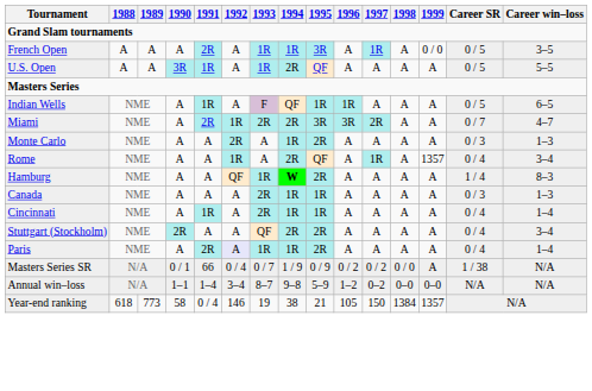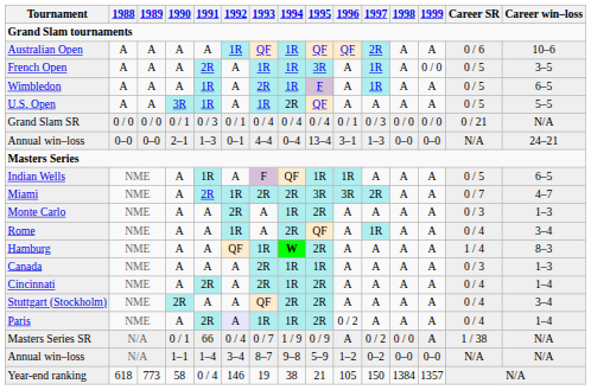+ row: Australian Open | A | A | A | A | 1R | QF | 1R | QF | QF | 2R | A | A | 0 / 6 | 10–6
+ row: Wimbledon | A | A | A | 1R | A | 2R | 1R | F | A | 1R | A | A | 0 / 5 | 6–5
+ row: Grand Slam SR | 0 / 0 | 0 / 0 | 0 / 1 | 0 / 3 | 0 / 1 | 0 / 4 | 0 / 4 | 0 / 4 | 0 / 1 | 0 / 3 | 0 / 0 | 0 / 0 | 0 / 21 | N/A
+ row: Annual win–loss | 0–0 | 0–0 | 2–1 | 1–3 | 0–1 | 4–4 | 0–4 | 13–4 | 3–1 | 1–3 | 0–0 | 0–0 | N/A | 24–21
Rome | 1999: 1357 -> A
Cincinnati | 1991: 1R -> 2R
Cincinnati | 1995: 1R -> 2R
Paris | 1996: A -> 0 / 2
Masters Series SR | 1996: 0 / 2 -> A
